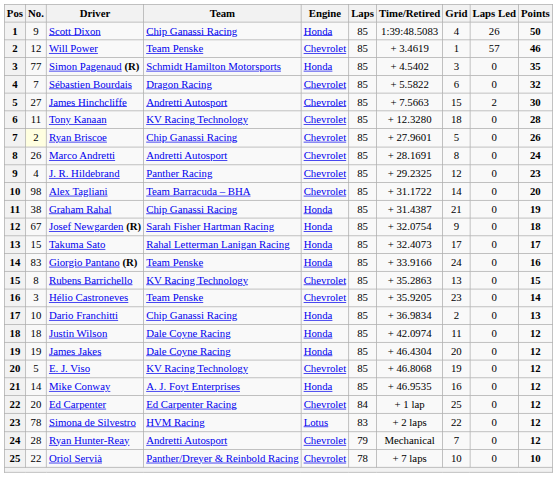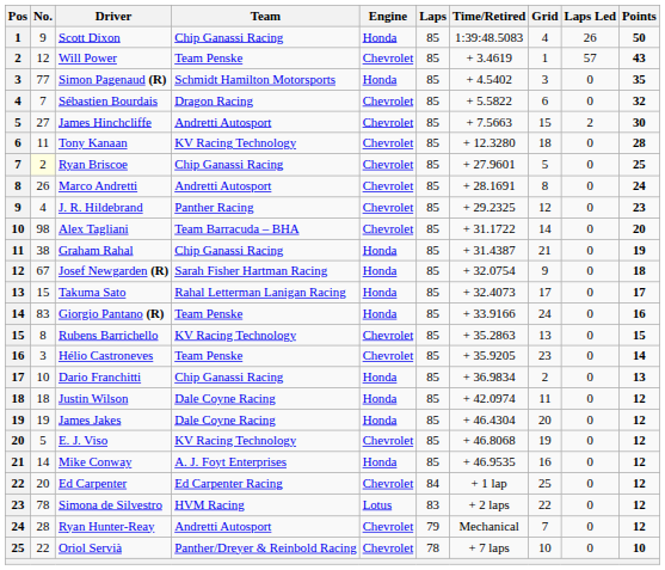Will Power | Points: 46 -> 43
Ryan Briscoe | Points: 26 -> 25
